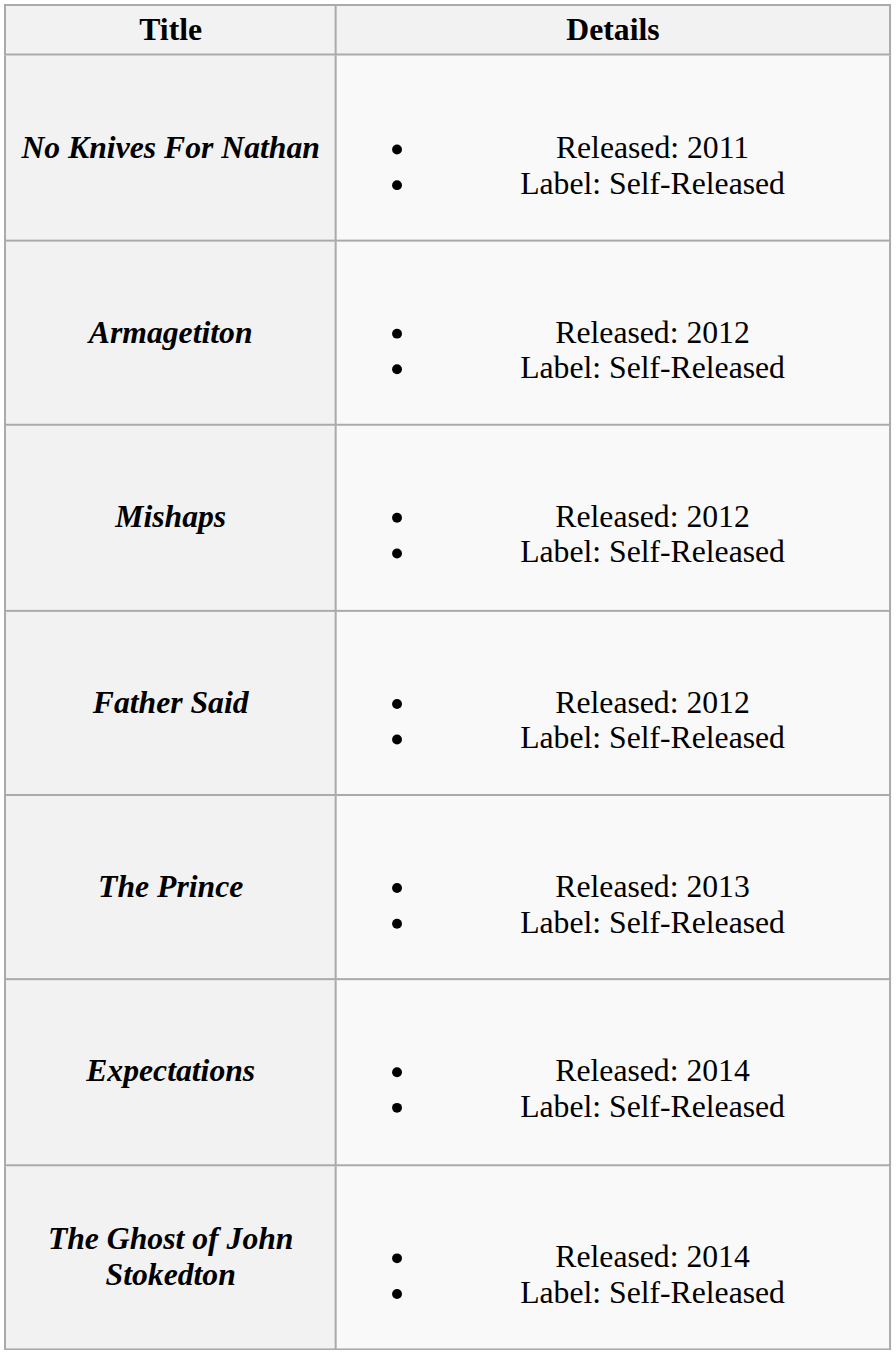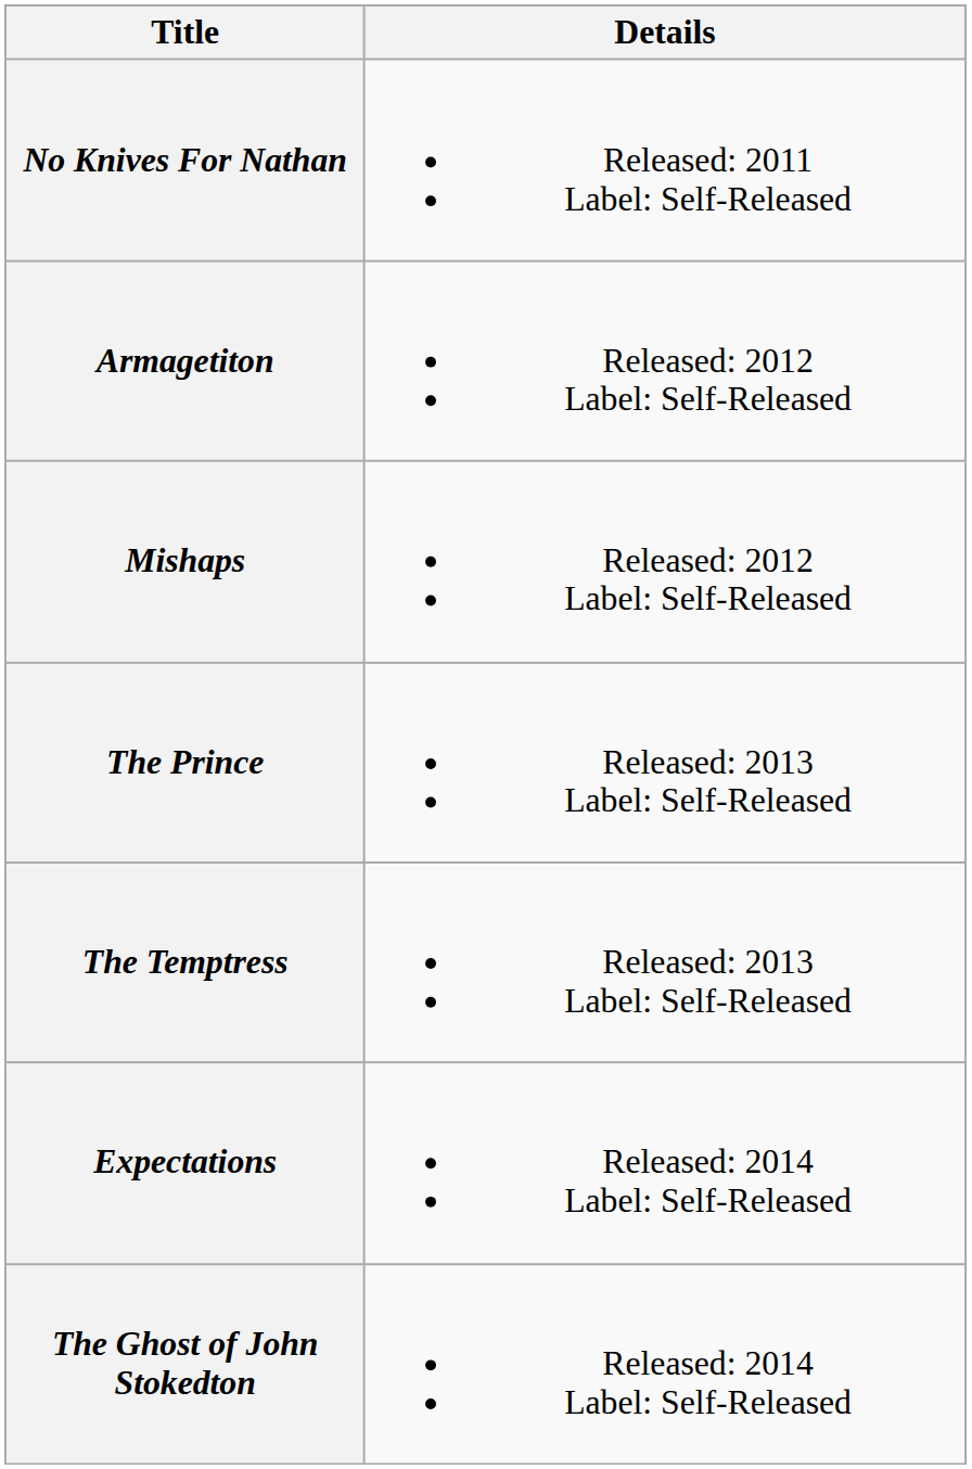- row: Father Said | Released: 2012 Label: Self-Released
+ row: The Temptress | Released: 2013 Label: Self-Released
